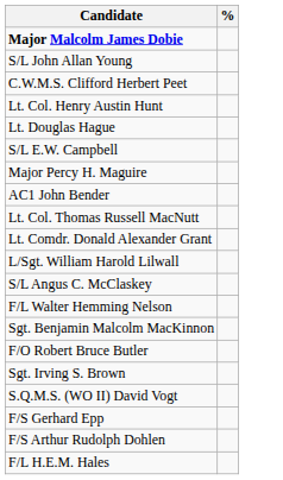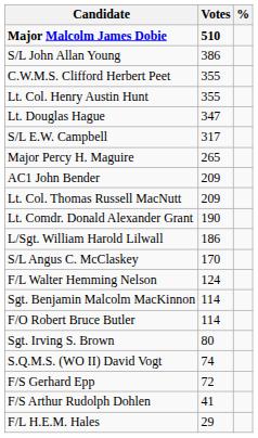+ column: Votes | 510 | 386 | 355 | 355 | 347 | 317 | 265 | 209 | 209 | 190 | 186 | 170 | 124 | 114 | 114 | 80 | 74 | 72 | 41 | 29
